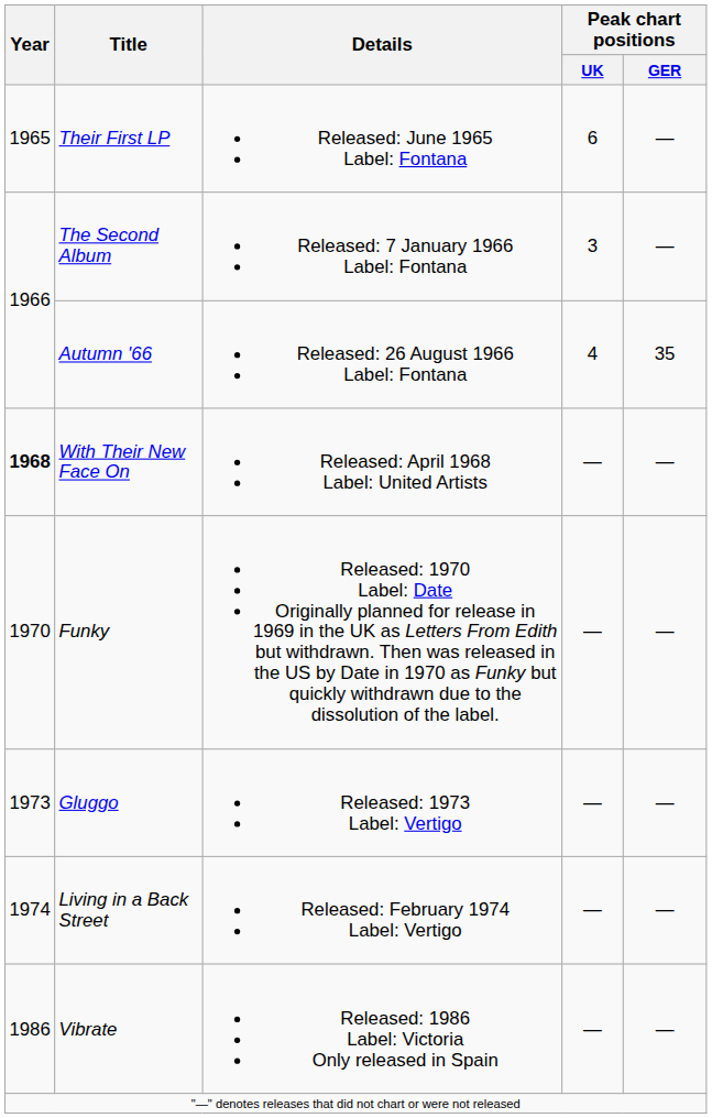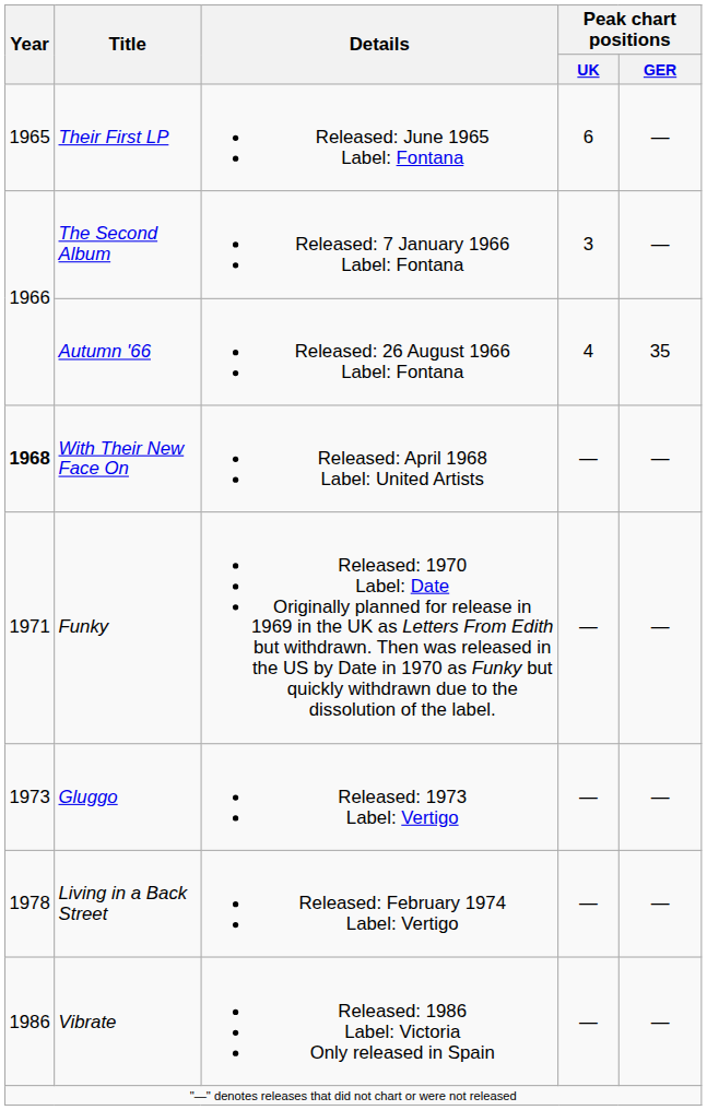Funky | Year: 1970 -> 1971
Living in a Back Street | Year: 1974 -> 1978
